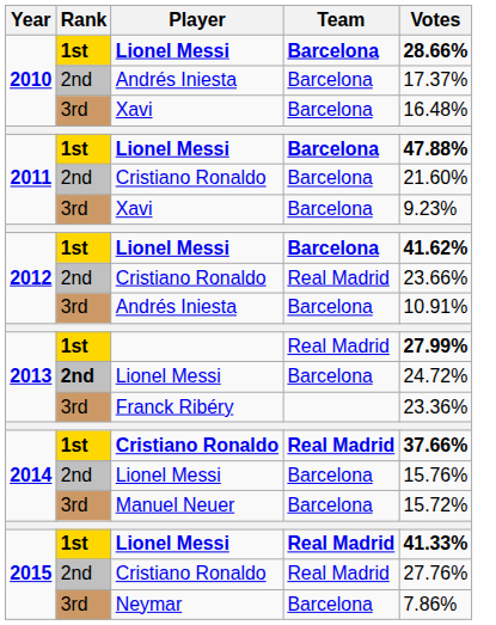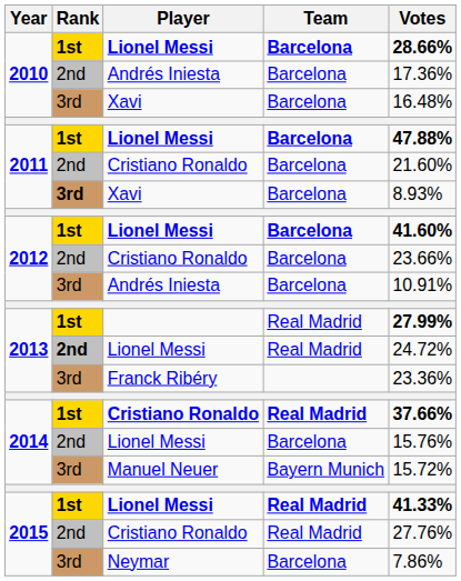2010 / Andrés Iniesta | Votes: 17.37% -> 17.36%
2011 / Xavi | Rank: normal -> bold
2011 / Xavi | Votes: 9.23% -> 8.93%
2012 / Lionel Messi | Votes: 41.62% -> 41.60%
2012 / Cristiano Ronaldo | Team: Real Madrid -> Barcelona
2013 / Lionel Messi | Team: Barcelona -> Real Madrid
Manuel Neuer | Team: Barcelona -> Bayern Munich
